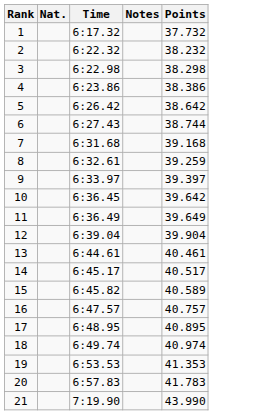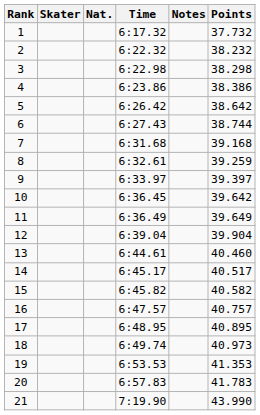+ column: Skater
13 | Points: 40.461 -> 40.460
15 | Points: 40.589 -> 40.582
18 | Points: 40.974 -> 40.973
